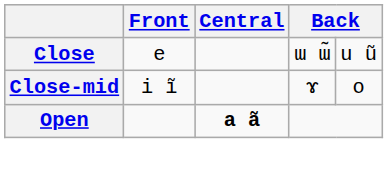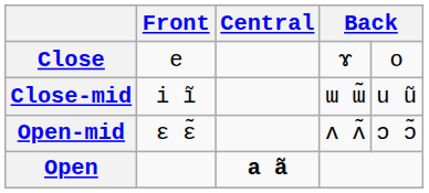Close | column 4: ɯ ɯ̃ -> ɤ
Close | column 5: u ũ -> o
Close-mid | column 4: ɤ -> ɯ ɯ̃
Close-mid | column 5: o -> u ũ
+ row: Open-mid | ɛ ɛ̃ | ʌ ʌ̃ | ɔ ɔ̃
